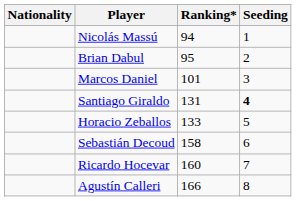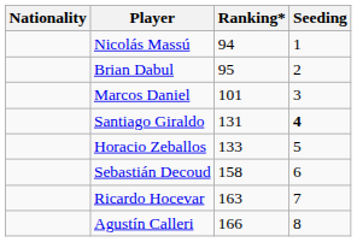Ricardo Hocevar | Ranking*: 160 -> 163
